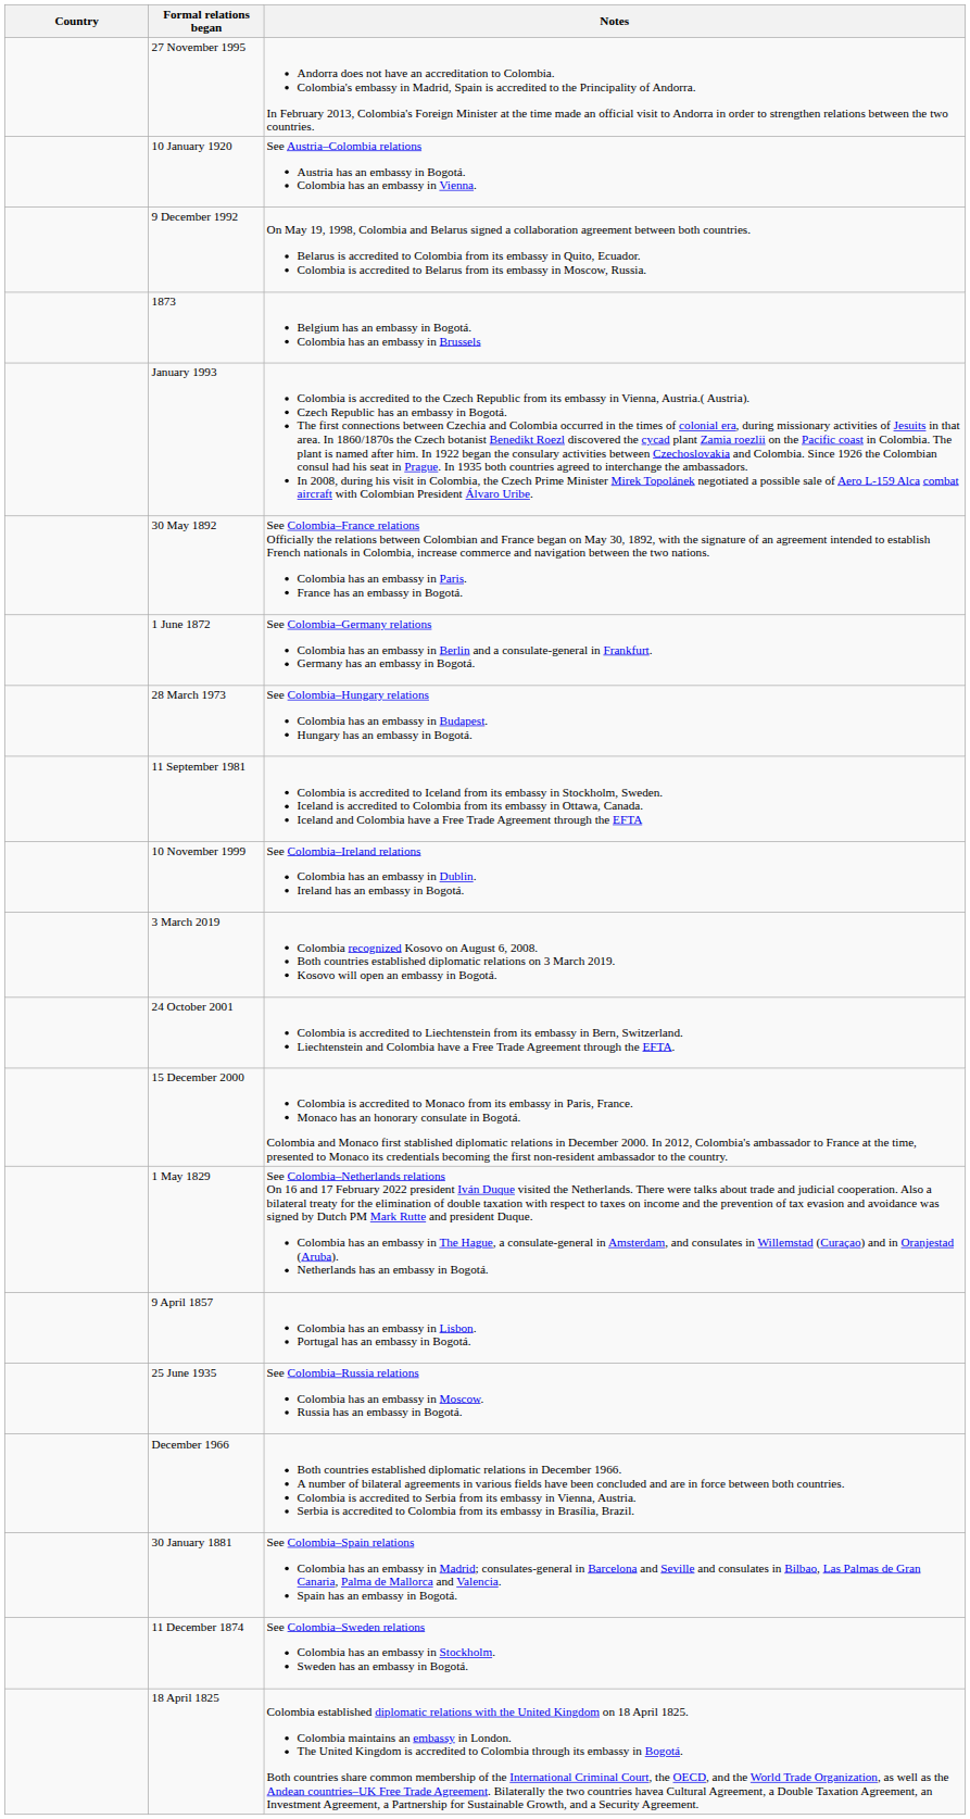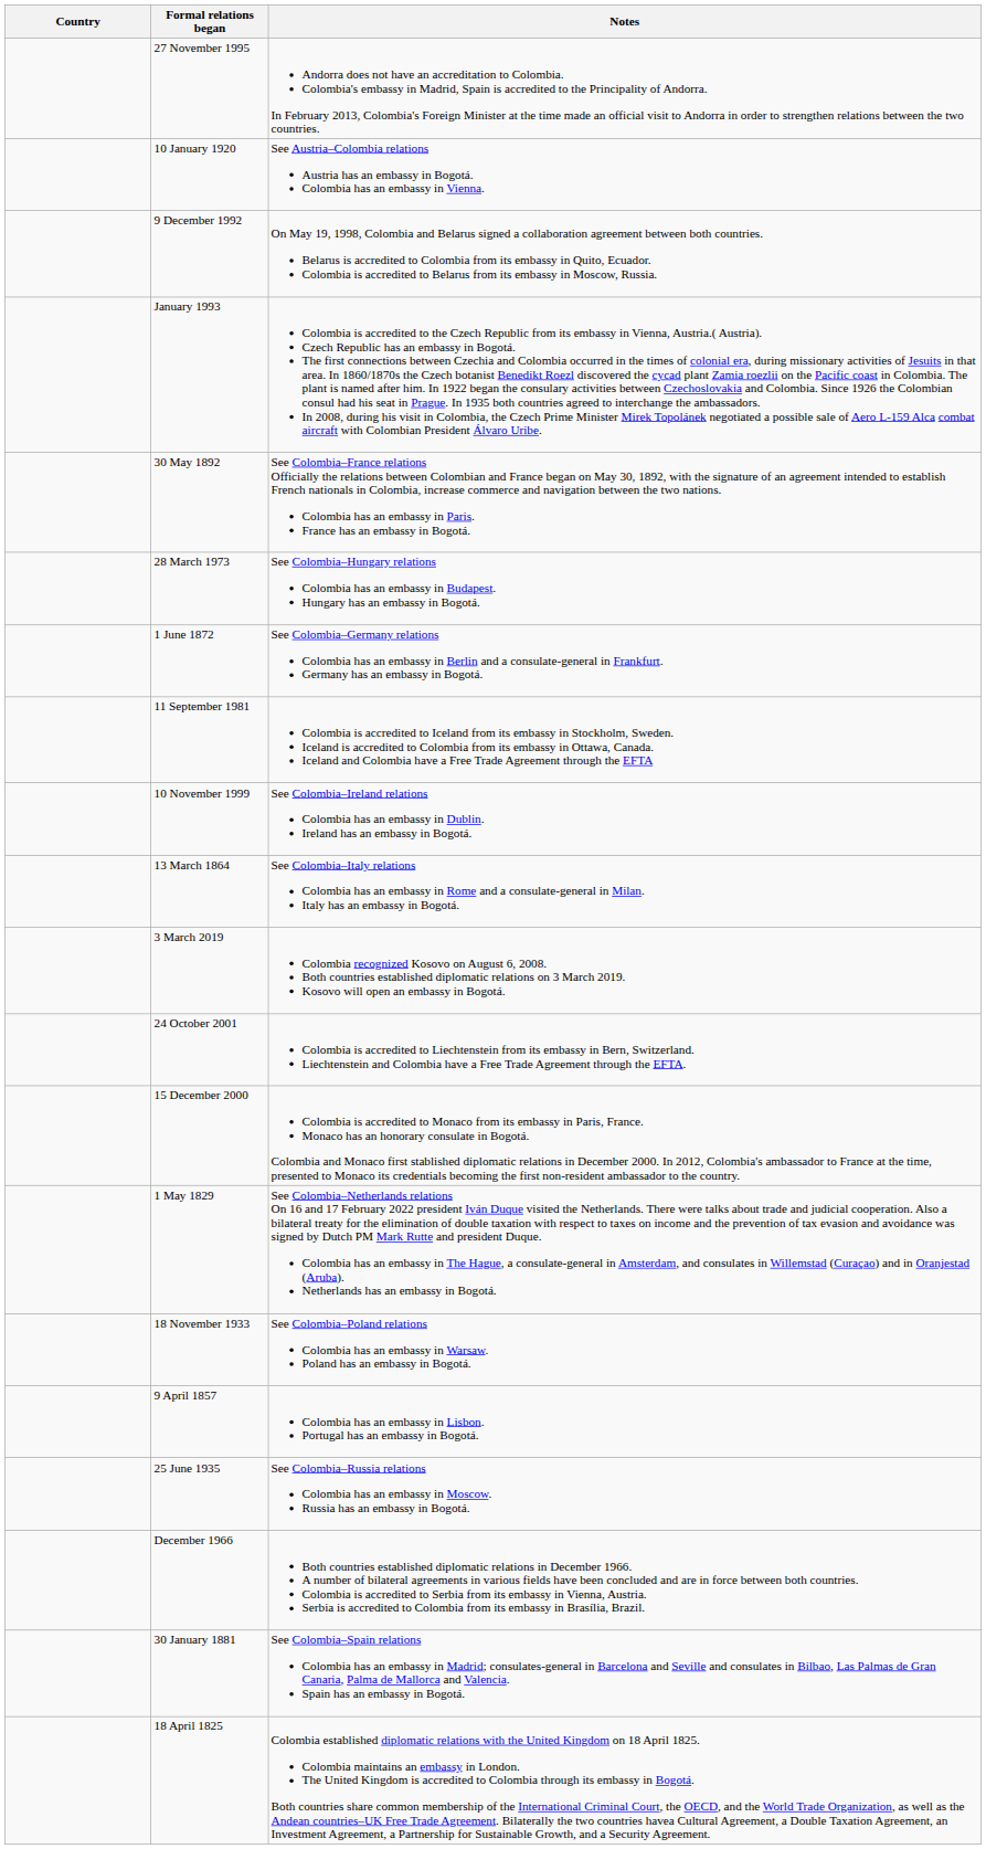- row: 1873 | Belgium has an embassy in Bogotá. Colombia has an embassy in Brussels
rows swapped: 1 June 1872 <-> 28 March 1973
+ row: 13 March 1864 | See Colombia–Italy relations Colombia has an embassy in Rome and a consulate-general in Milan. Italy has an embassy in Bogotá.
+ row: 18 November 1933 | See Colombia–Poland relations Colombia has an embassy in Warsaw. Poland has an embassy in Bogotá.
- row: 11 December 1874 | See Colombia–Sweden relations Colombia has an embassy in Stockholm. Sweden has an embassy in Bogotá.
